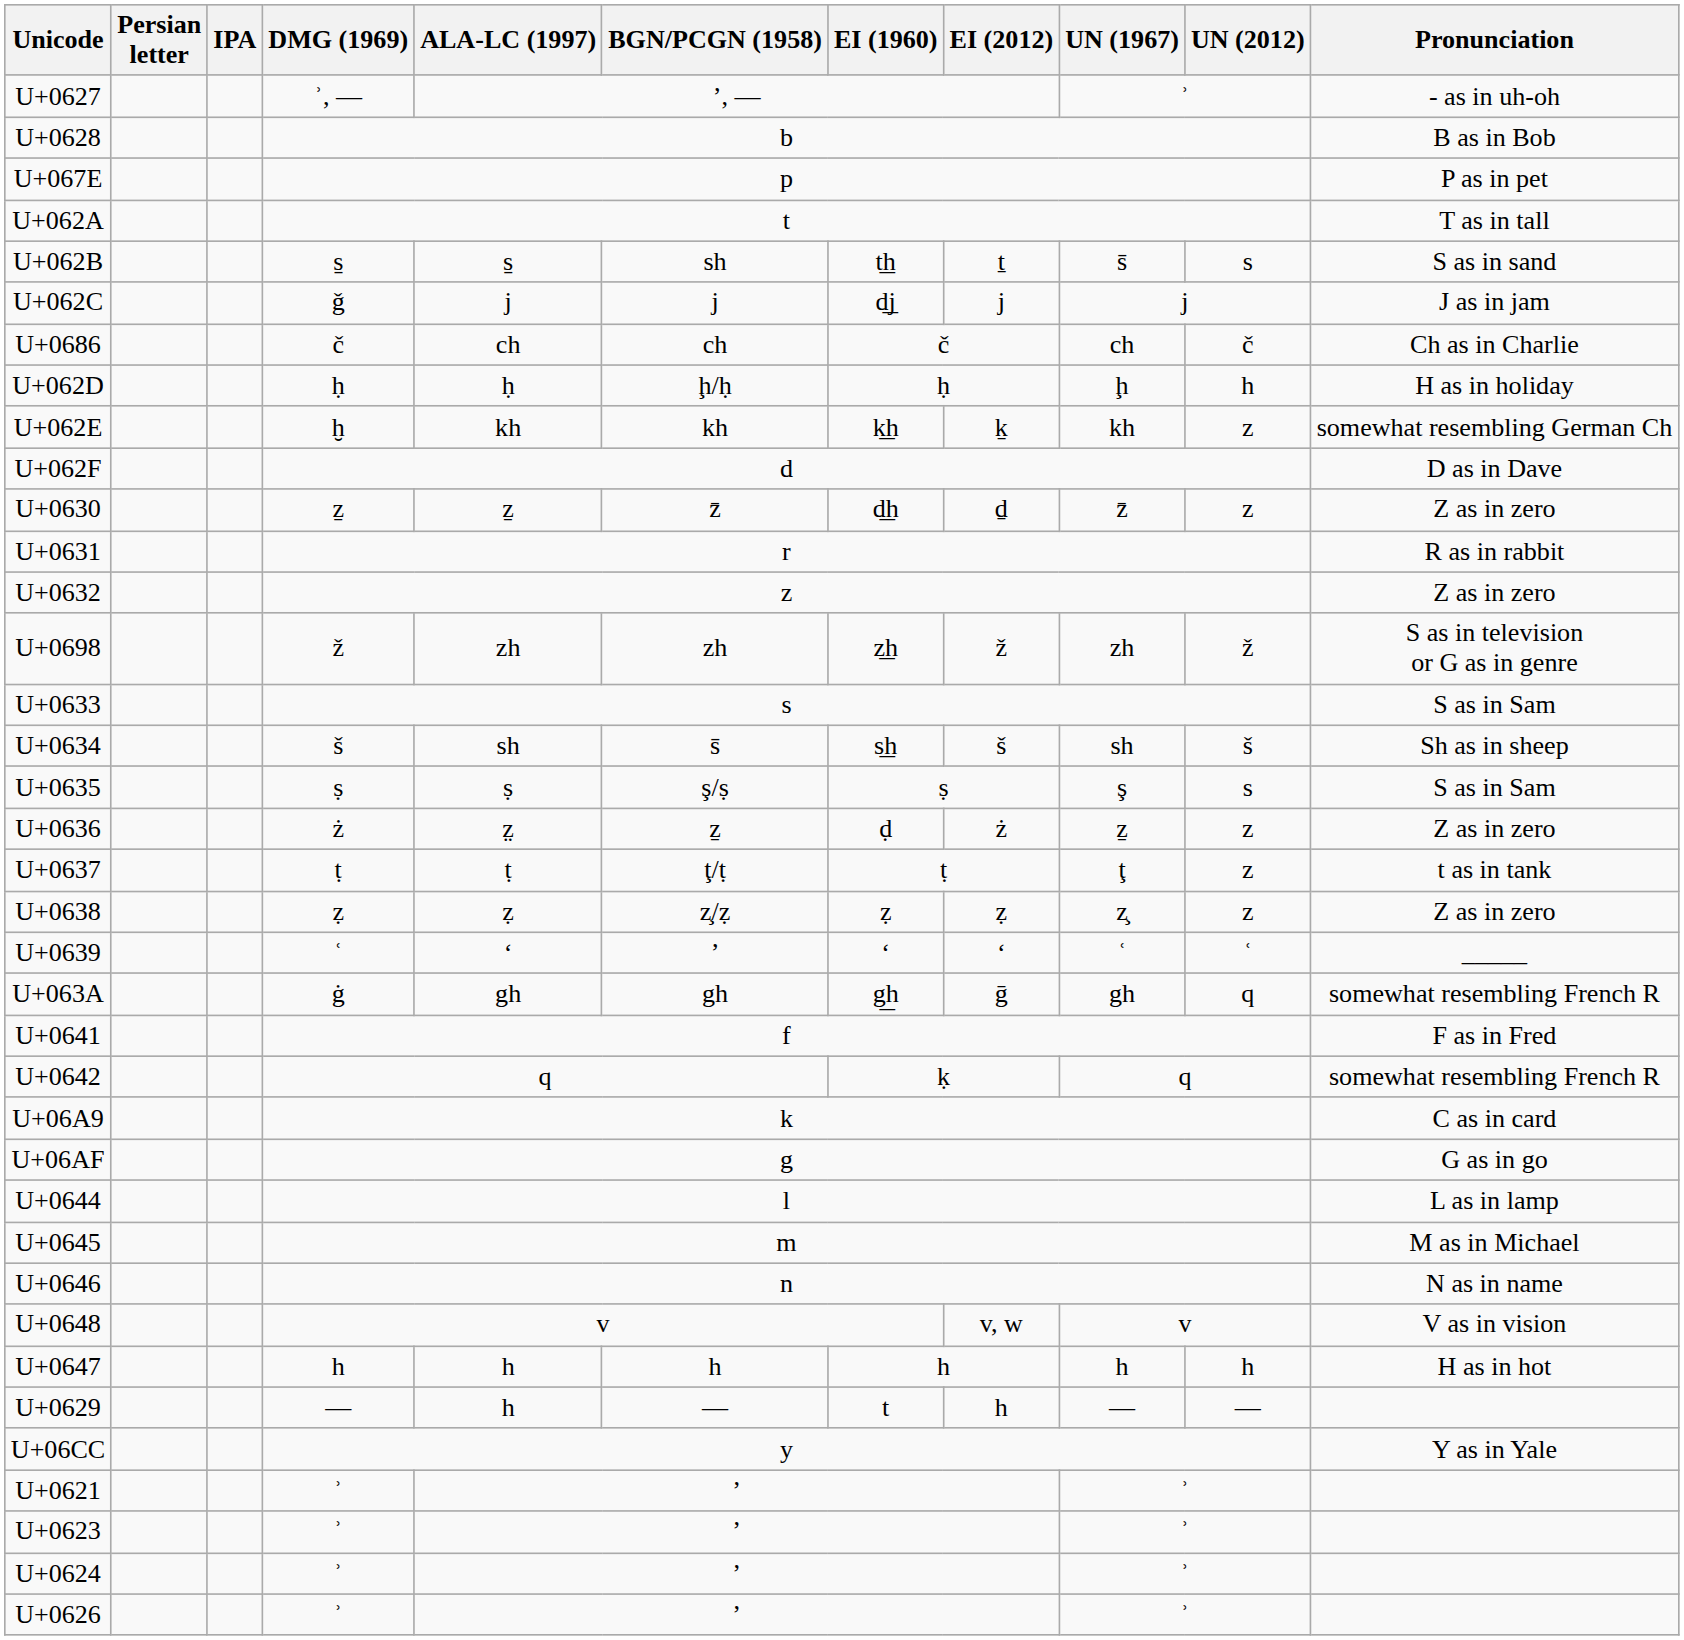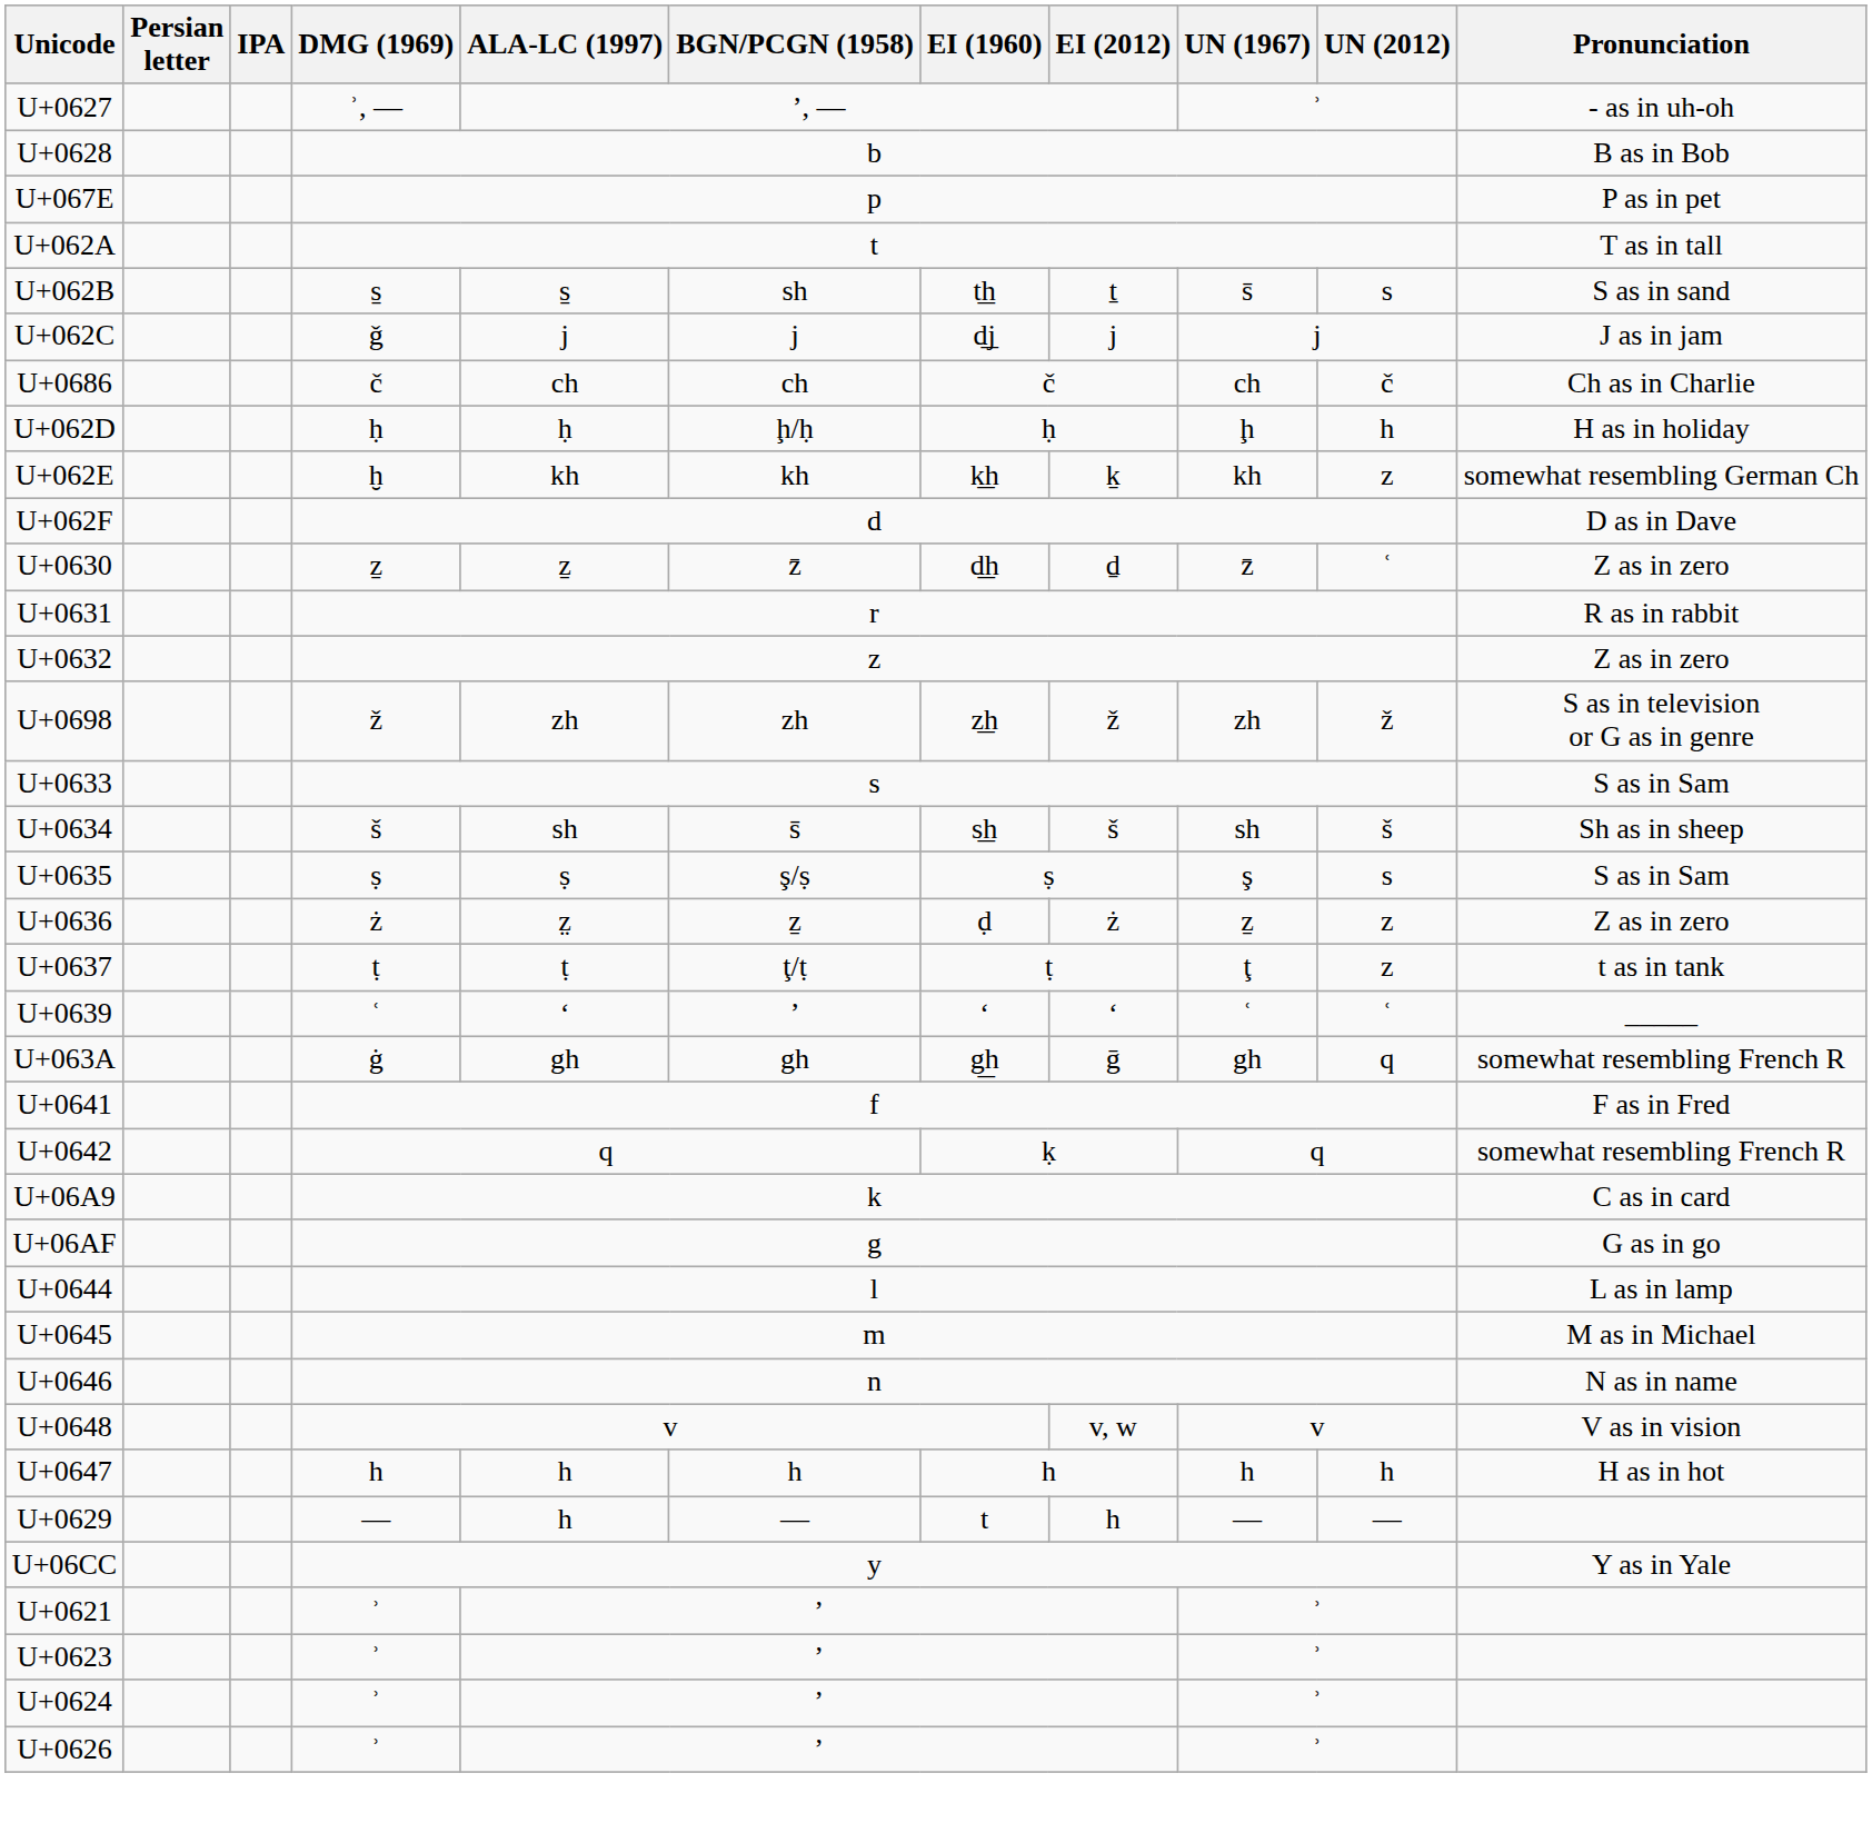U+0630 | UN (2012): z -> ʿ
- row: U+0638 | ẓ | ẓ | z̧/ẓ | ẓ | ẓ | z̧ | z | Z as in zero
